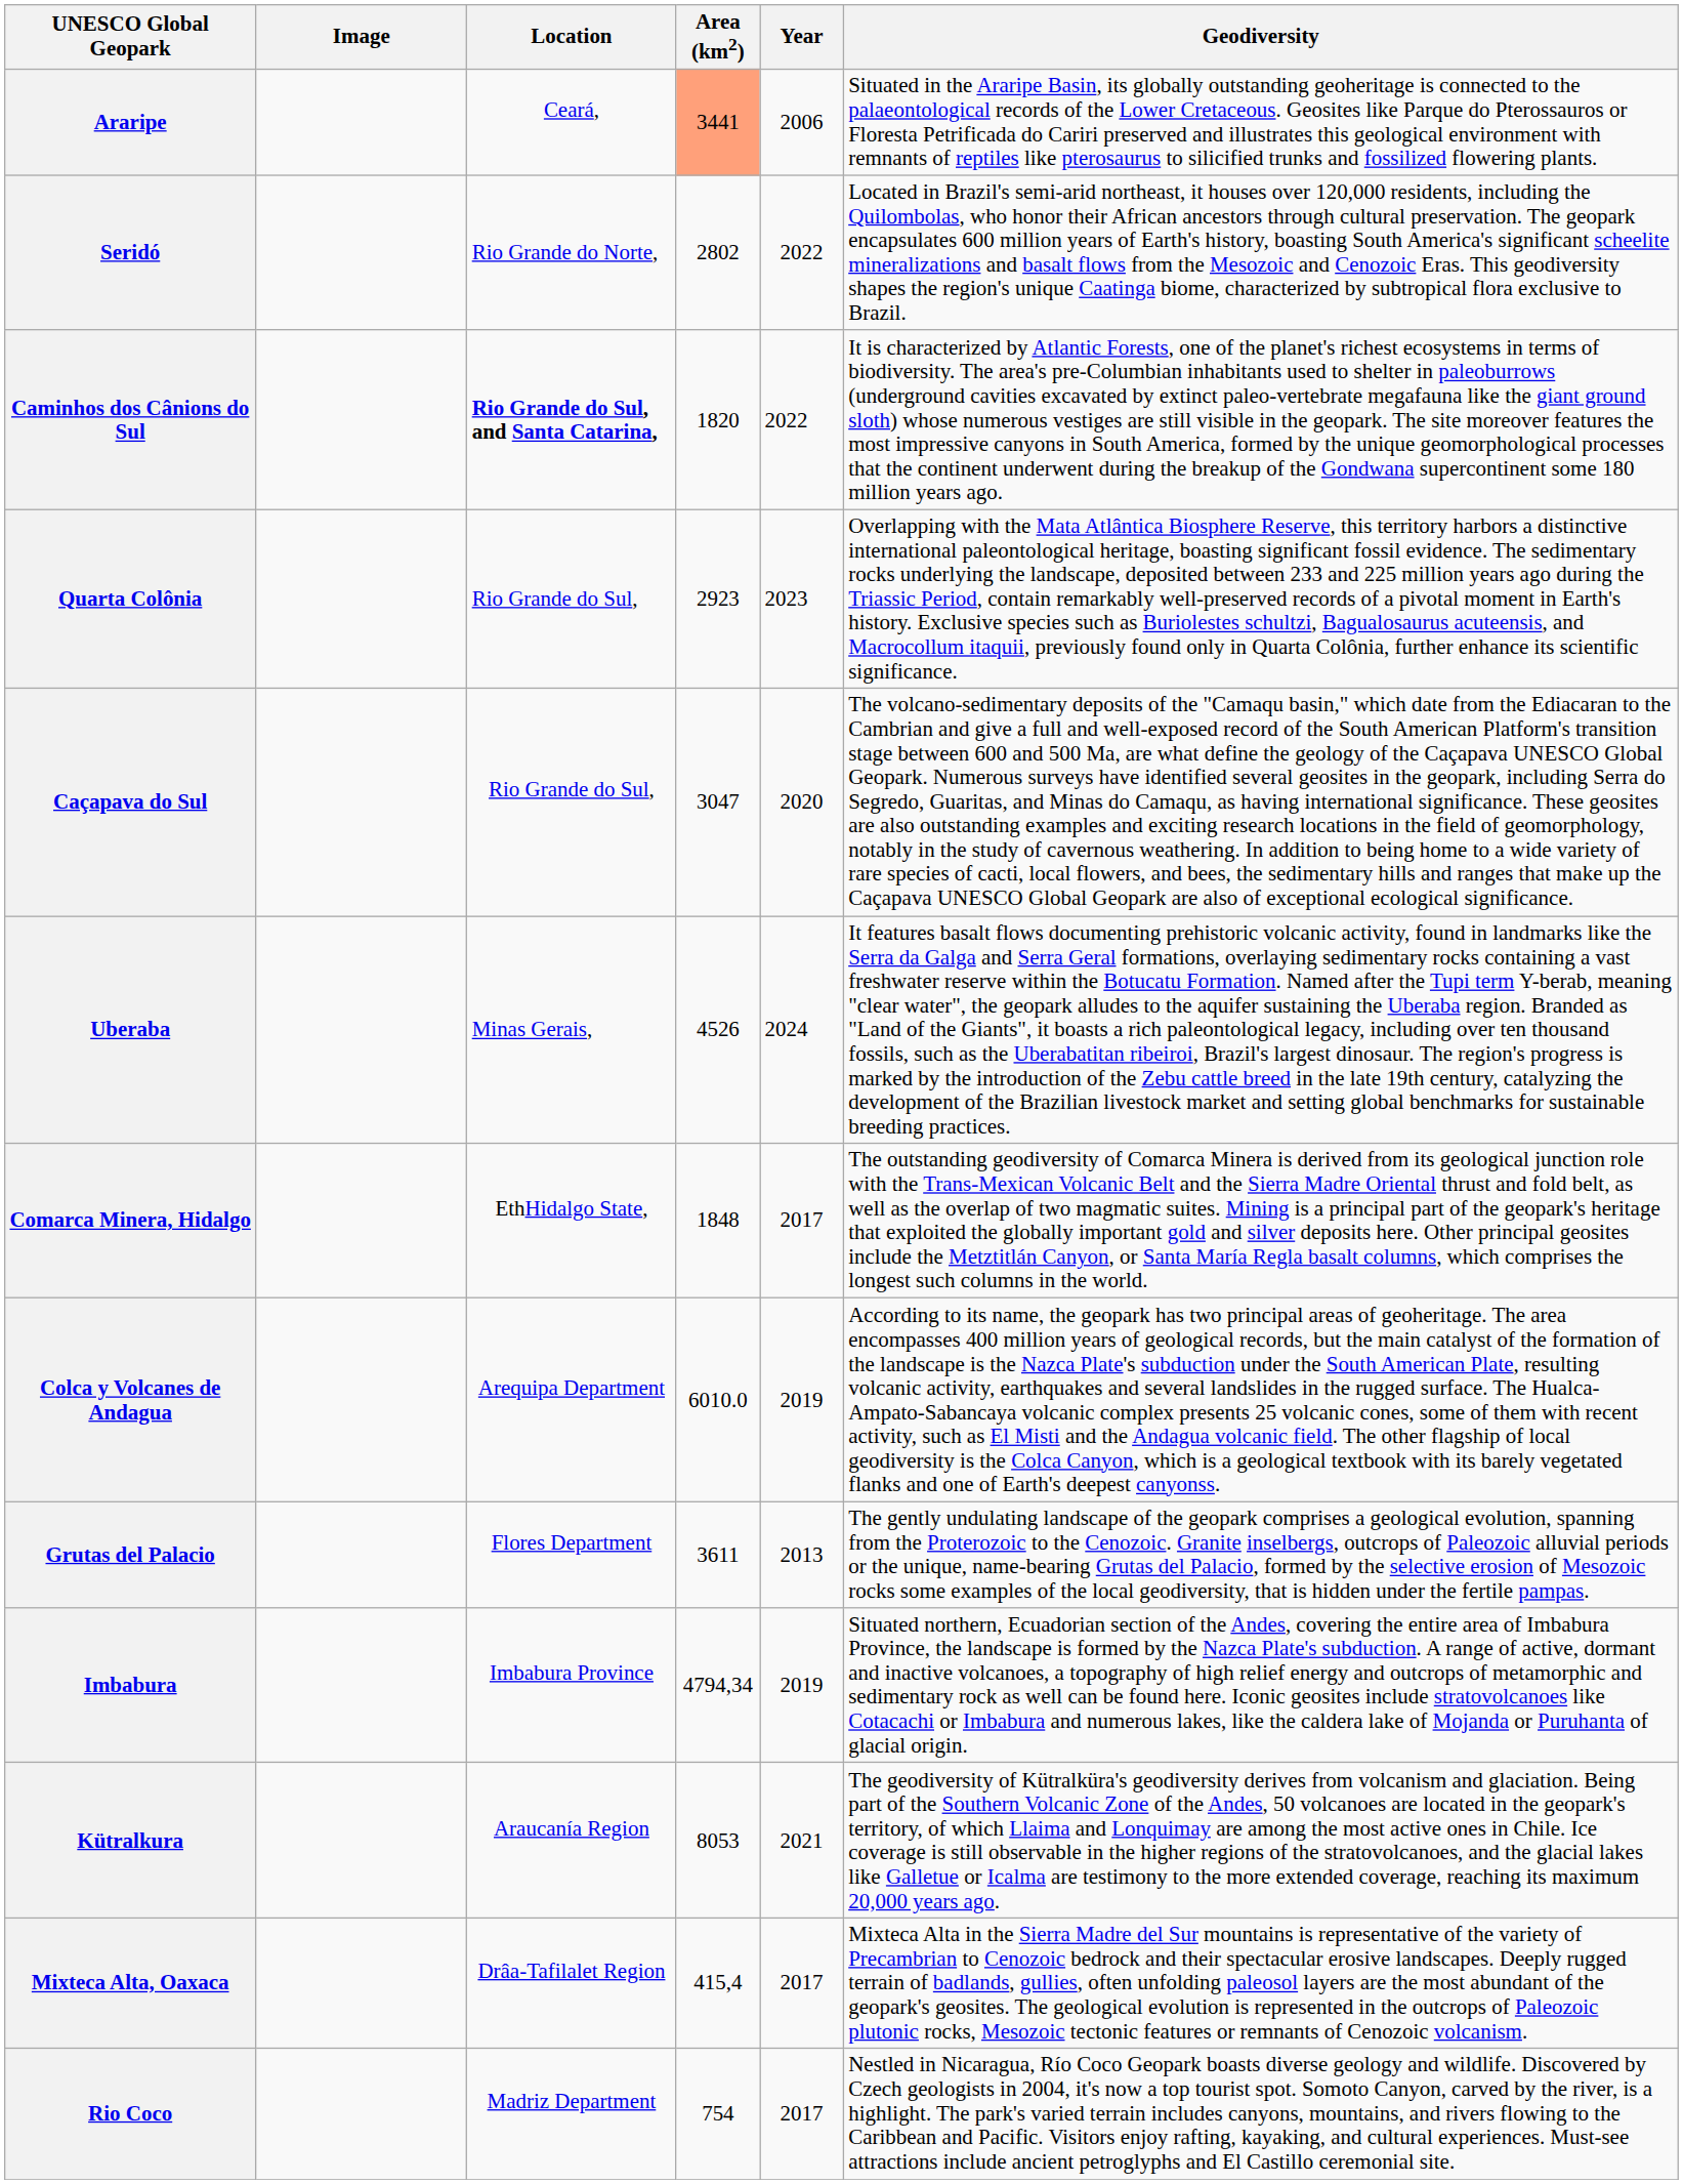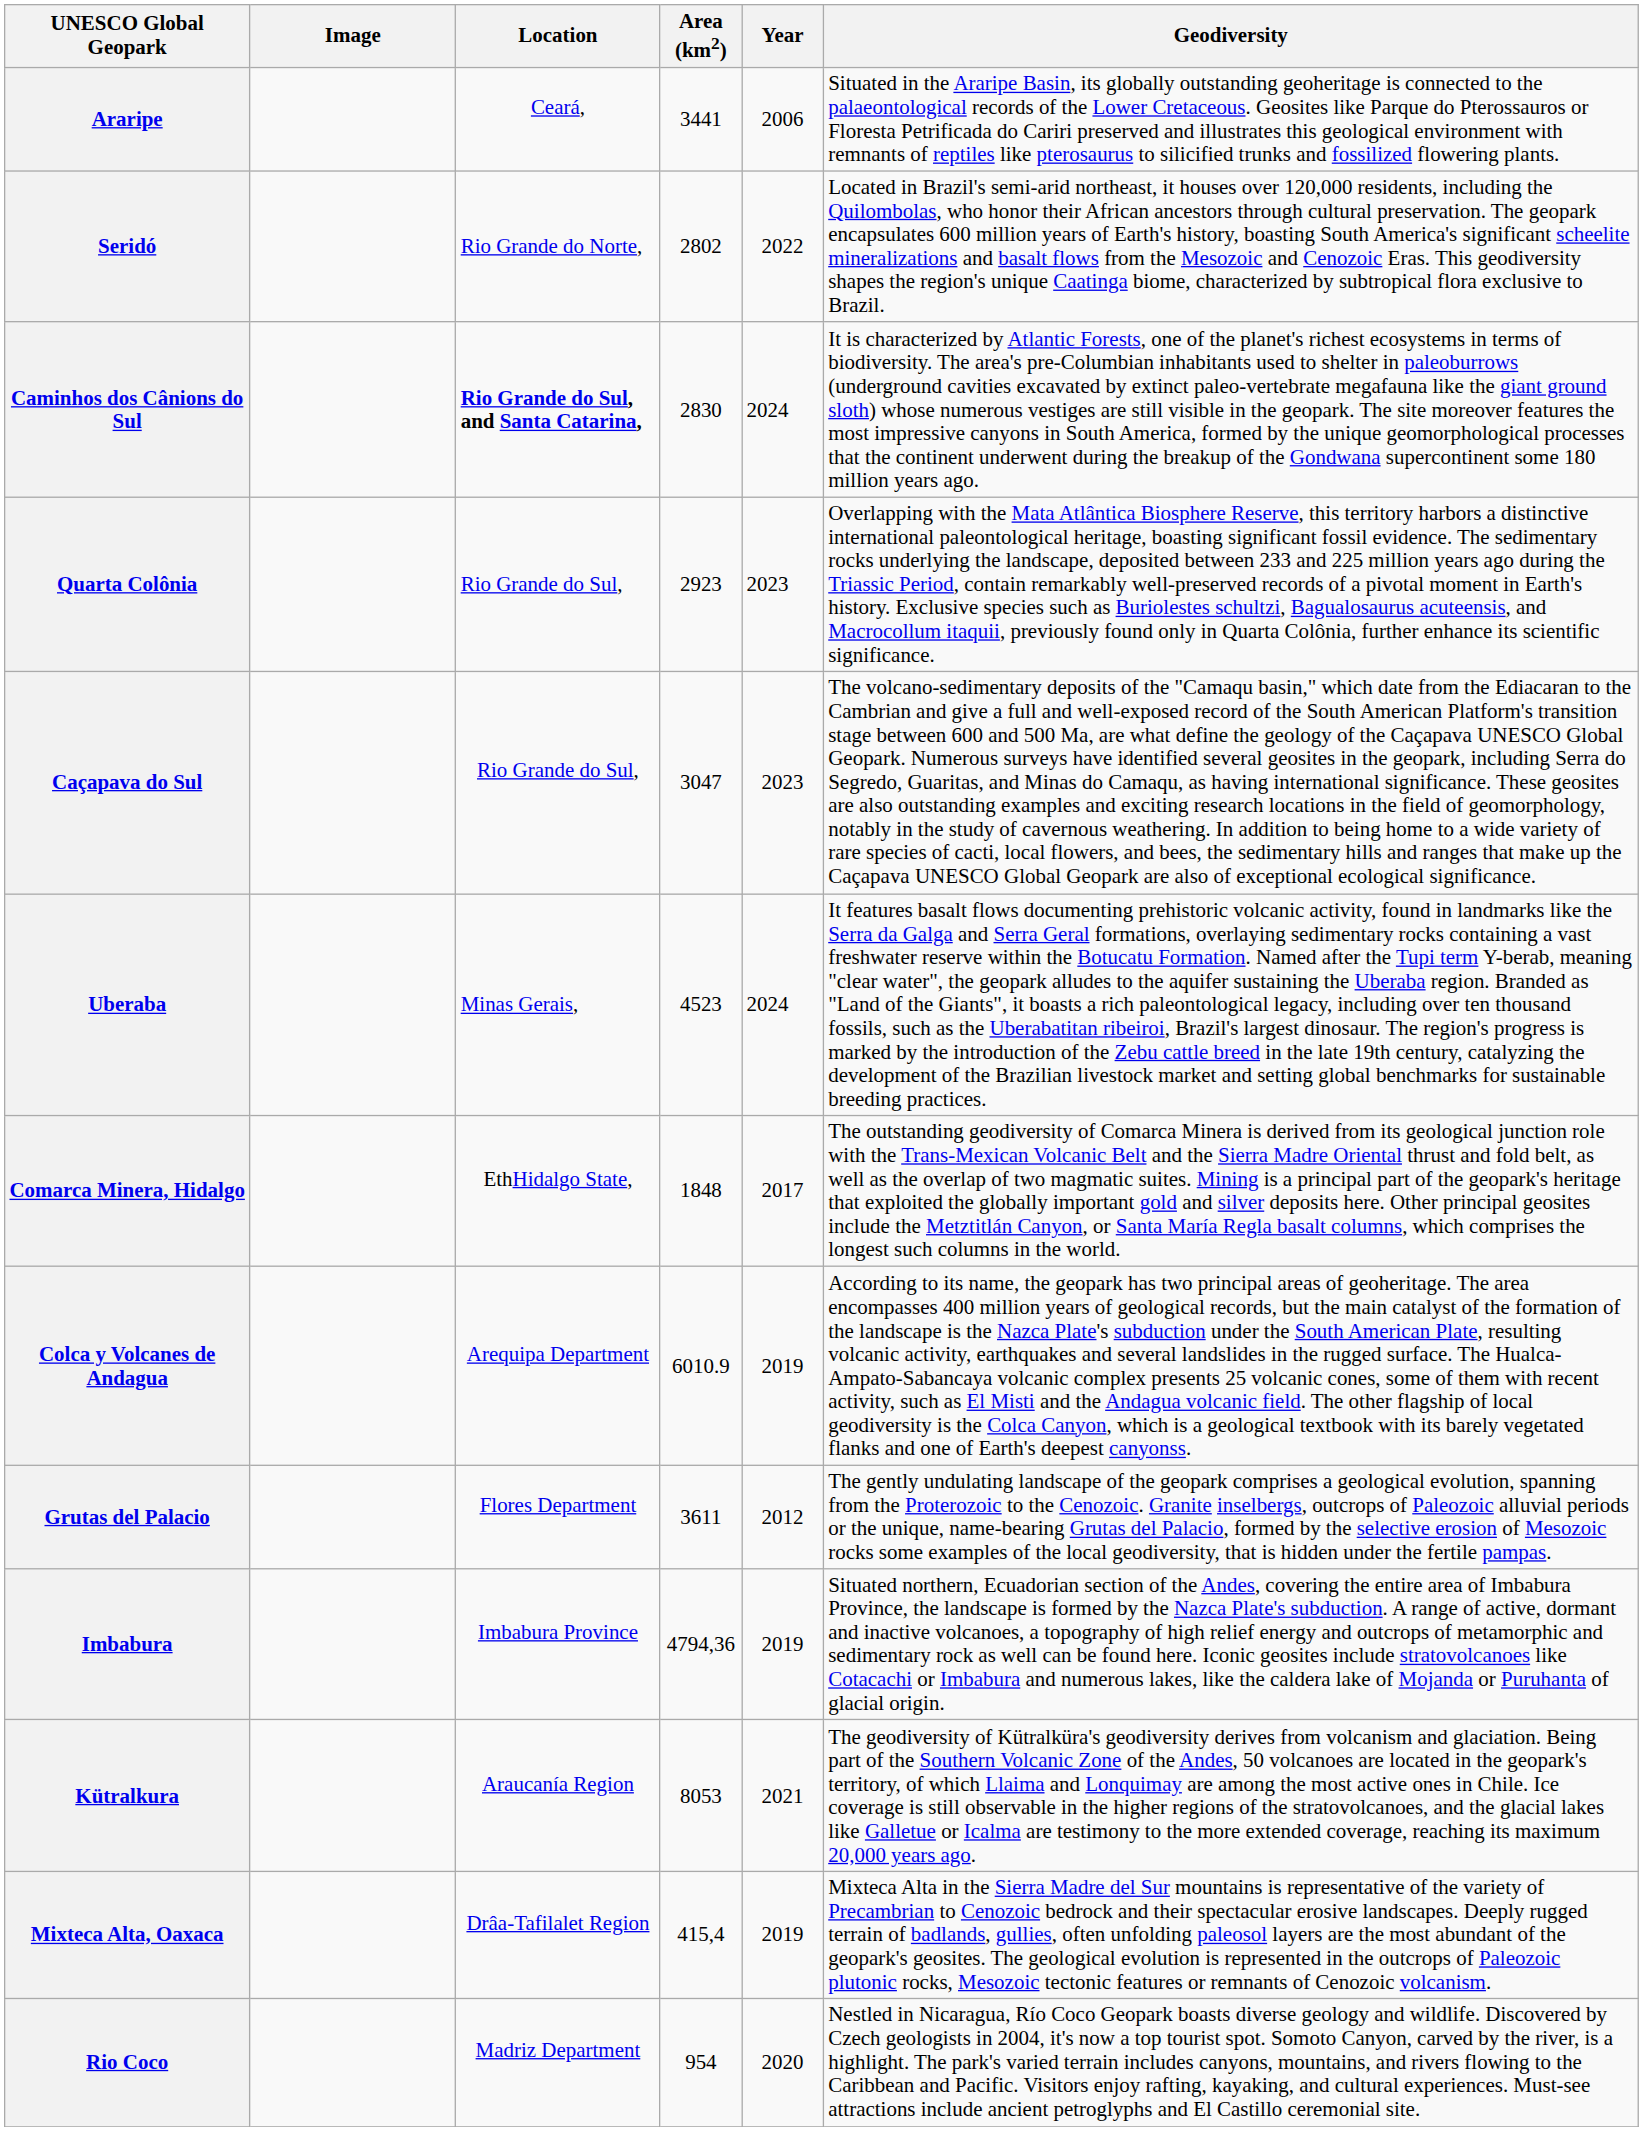Araripe | Area (km2): lightsalmon background -> no background
Caminhos dos Cânions do Sul | Area (km2): 1820 -> 2830
Caminhos dos Cânions do Sul | Year: 2022 -> 2024
Caçapava do Sul | Year: 2020 -> 2023
Uberaba | Area (km2): 4526 -> 4523
Colca y Volcanes de Andagua | Area (km2): 6010.0 -> 6010.9
Grutas del Palacio | Year: 2013 -> 2012
Imbabura | Area (km2): 4794,34 -> 4794,36
Mixteca Alta, Oaxaca | Year: 2017 -> 2019
Rio Coco | Area (km2): 754 -> 954
Rio Coco | Year: 2017 -> 2020
